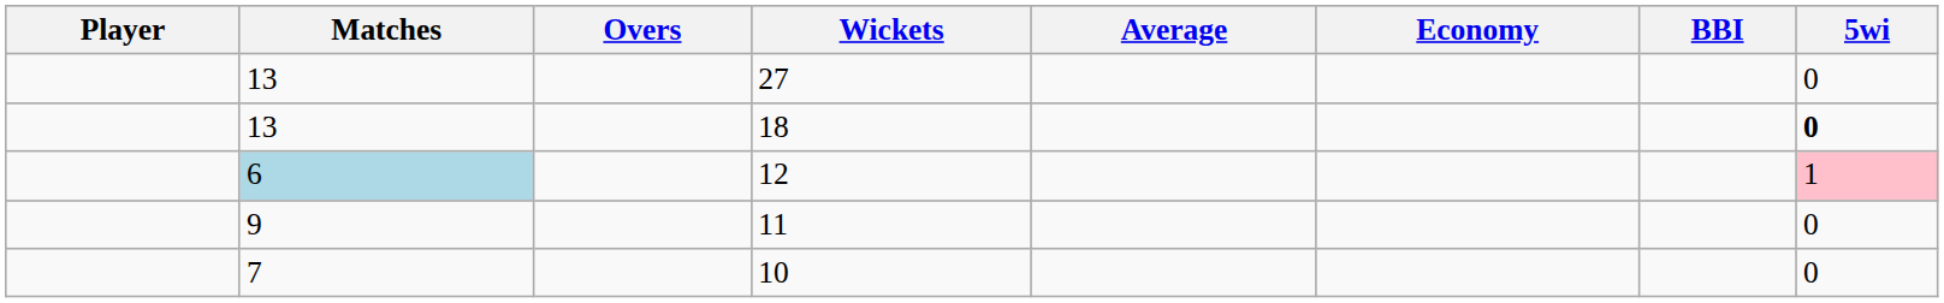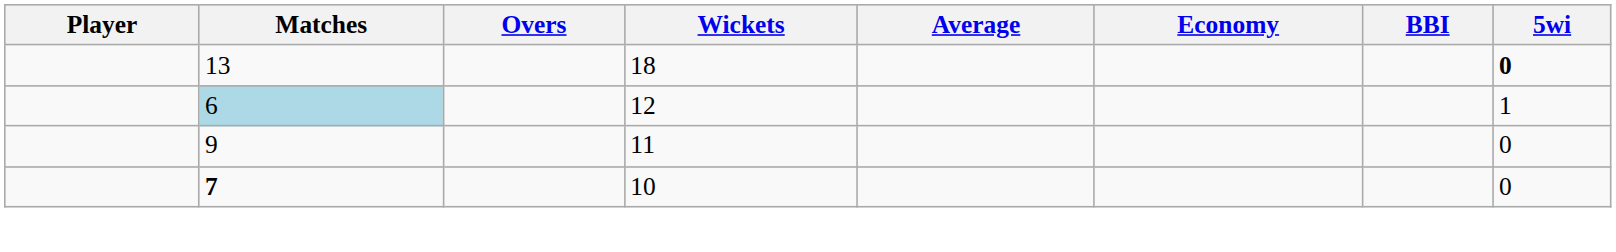- row: 13 | 27 | 0
12 | 5wi: pink background -> no background
10 | Matches: normal -> bold
